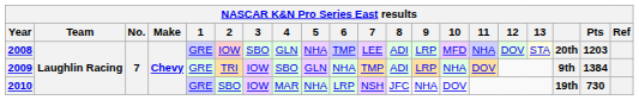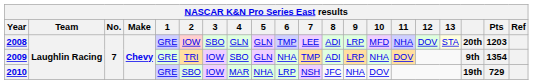2008 | 5: NHA -> GLN
2009 | Pts: 1384 -> 1354
2010 | Pts: 730 -> 729
